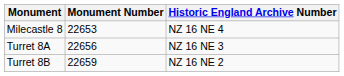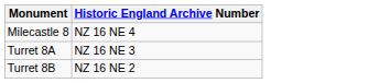- column: Monument Number | 22653 | 22656 | 22659
